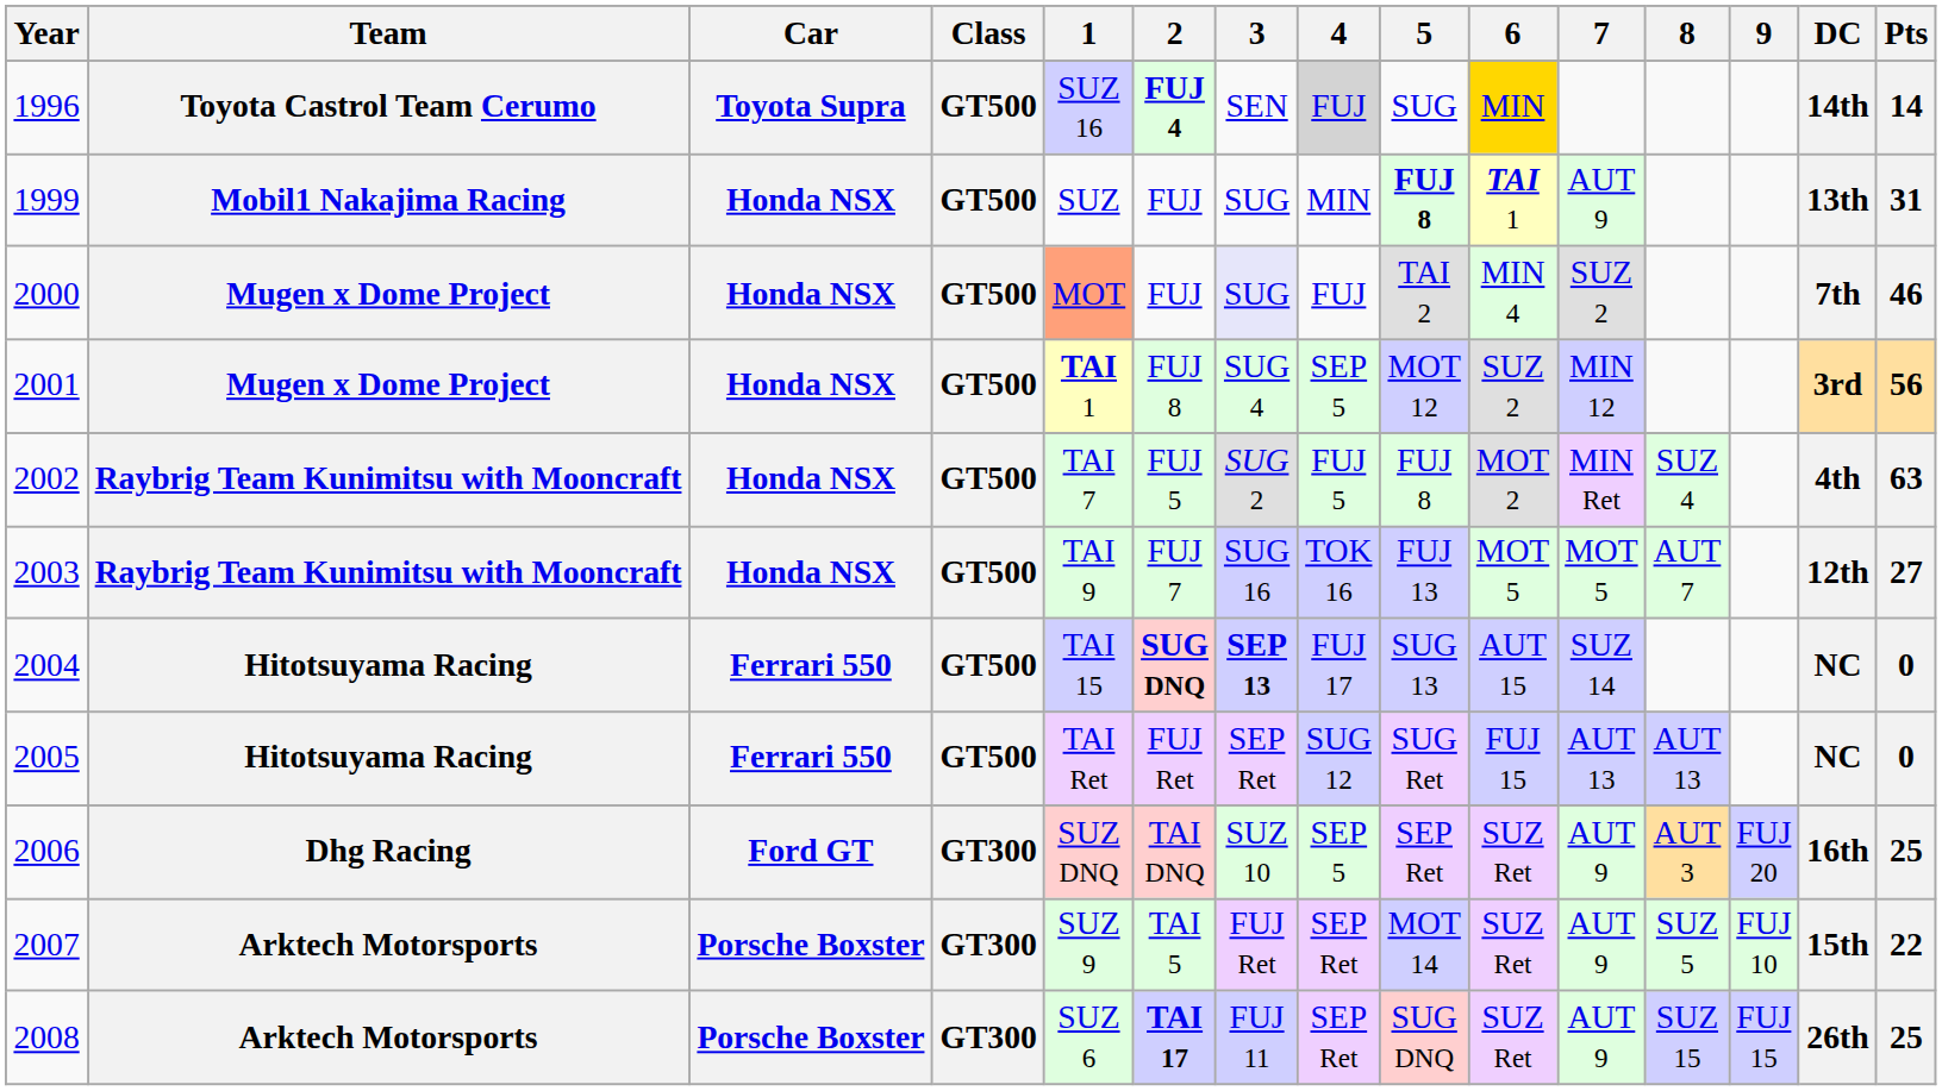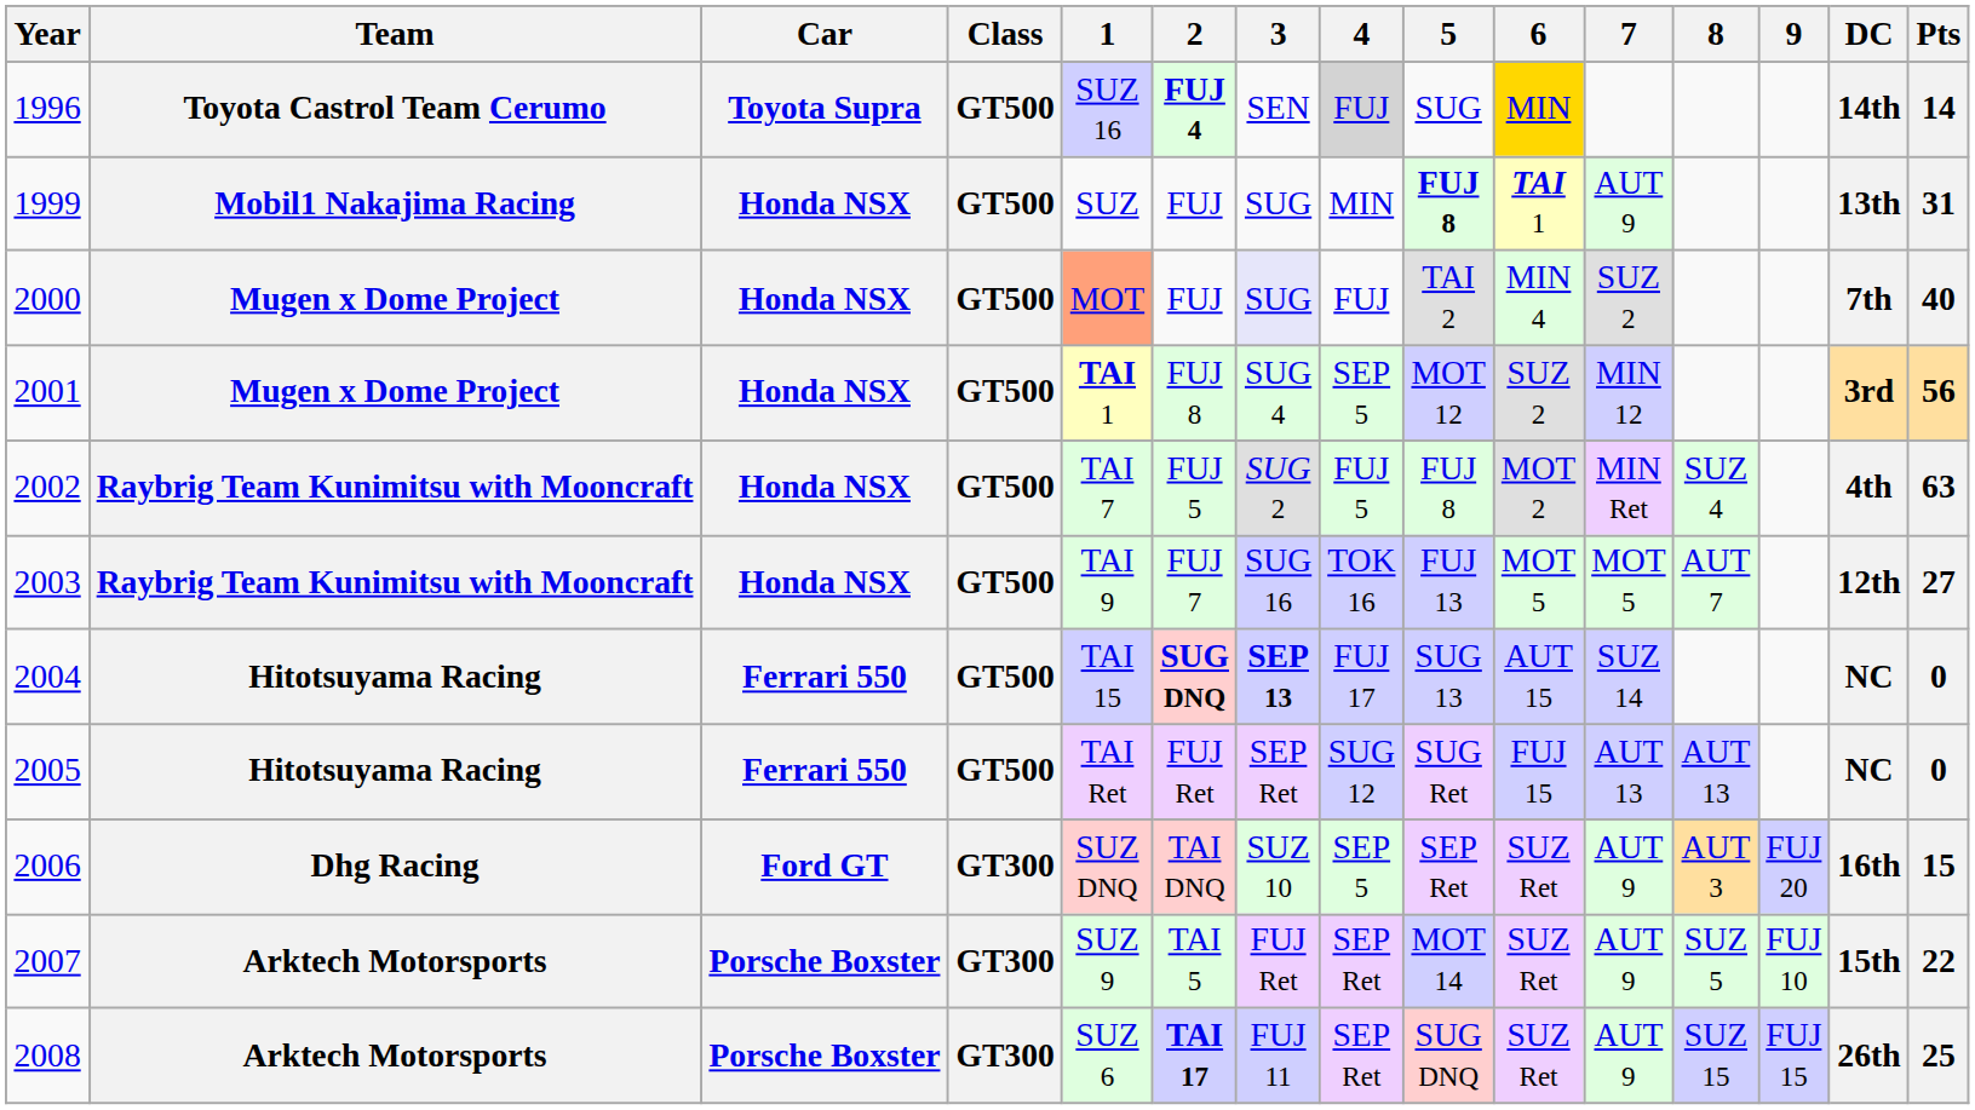2000 | Pts: 46 -> 40
2006 | Pts: 25 -> 15
